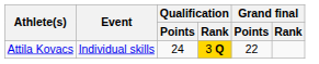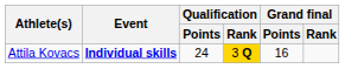Attila Kovacs | Event: normal -> bold
Attila Kovacs | Grand final / Points: 22 -> 16
